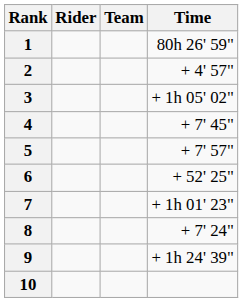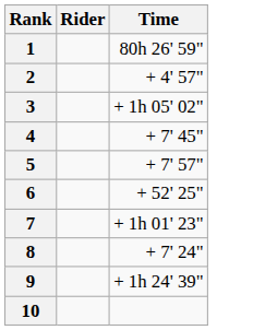- column: Team
